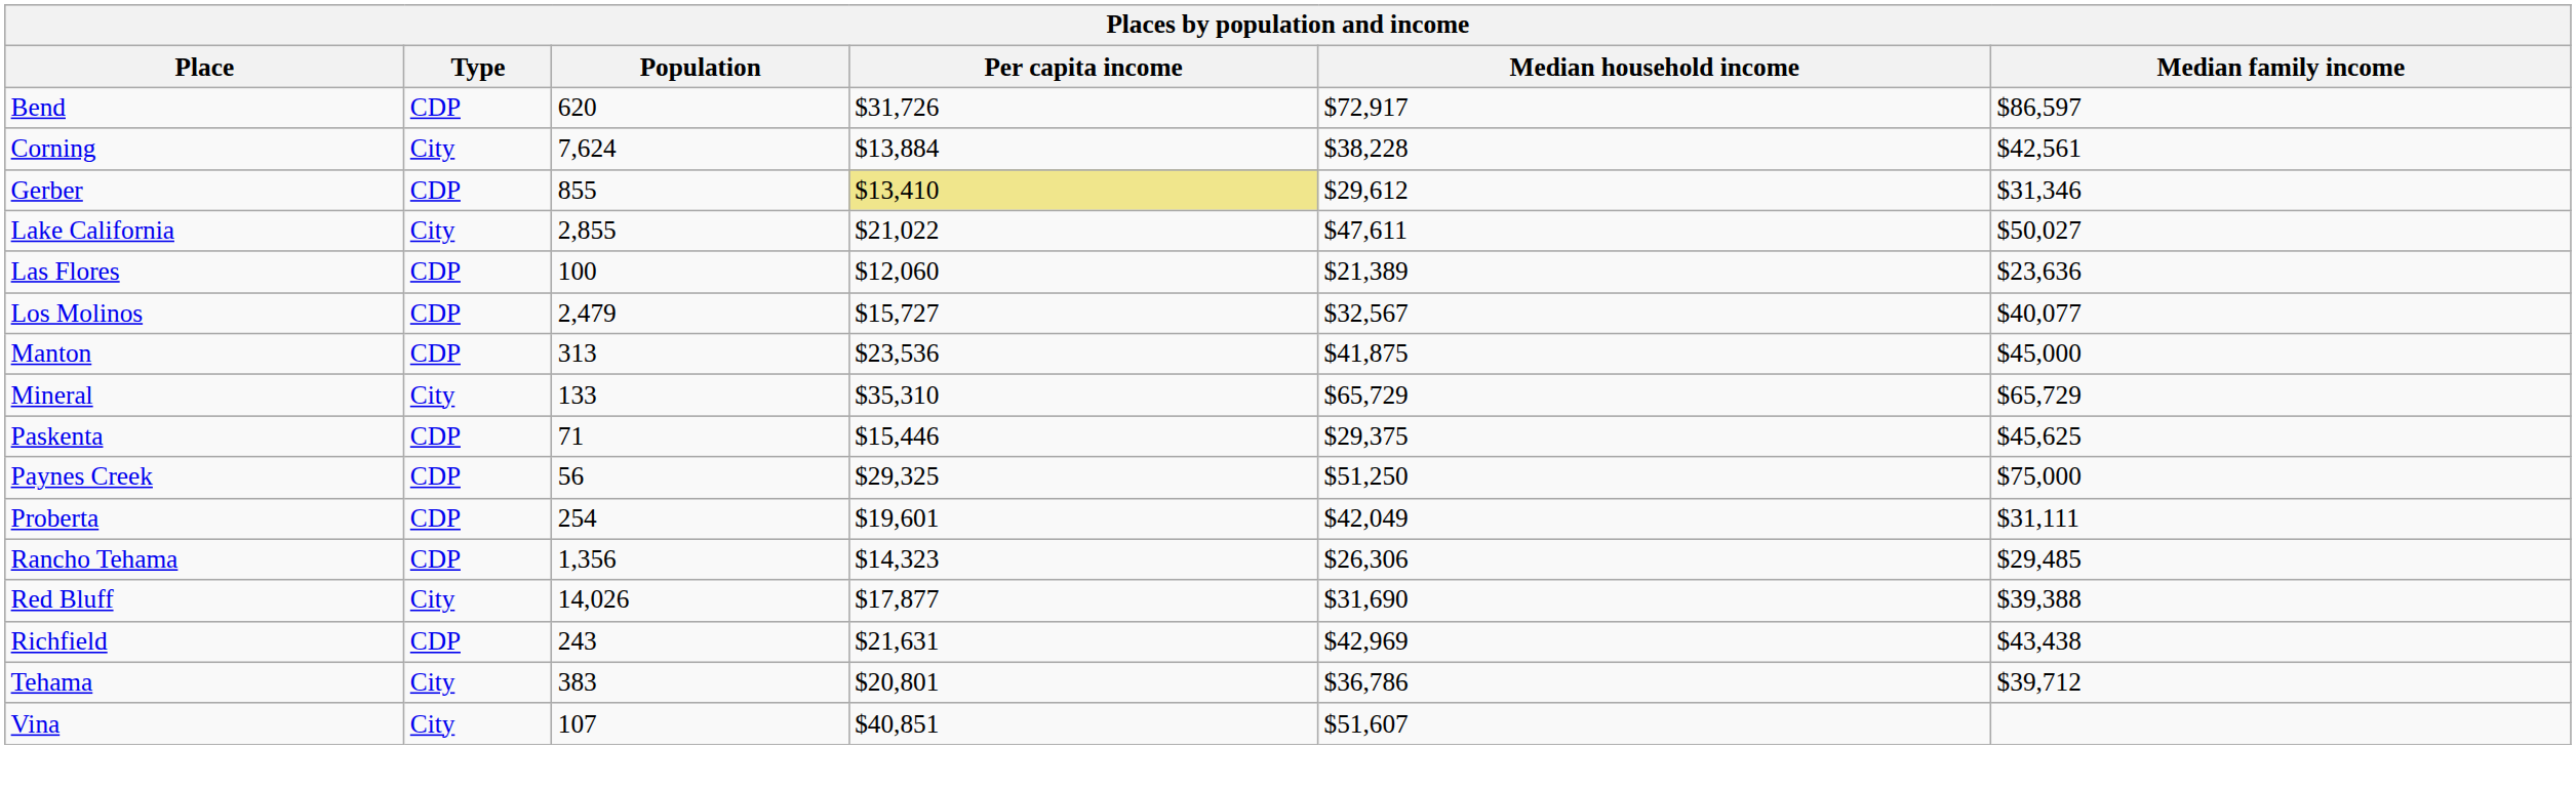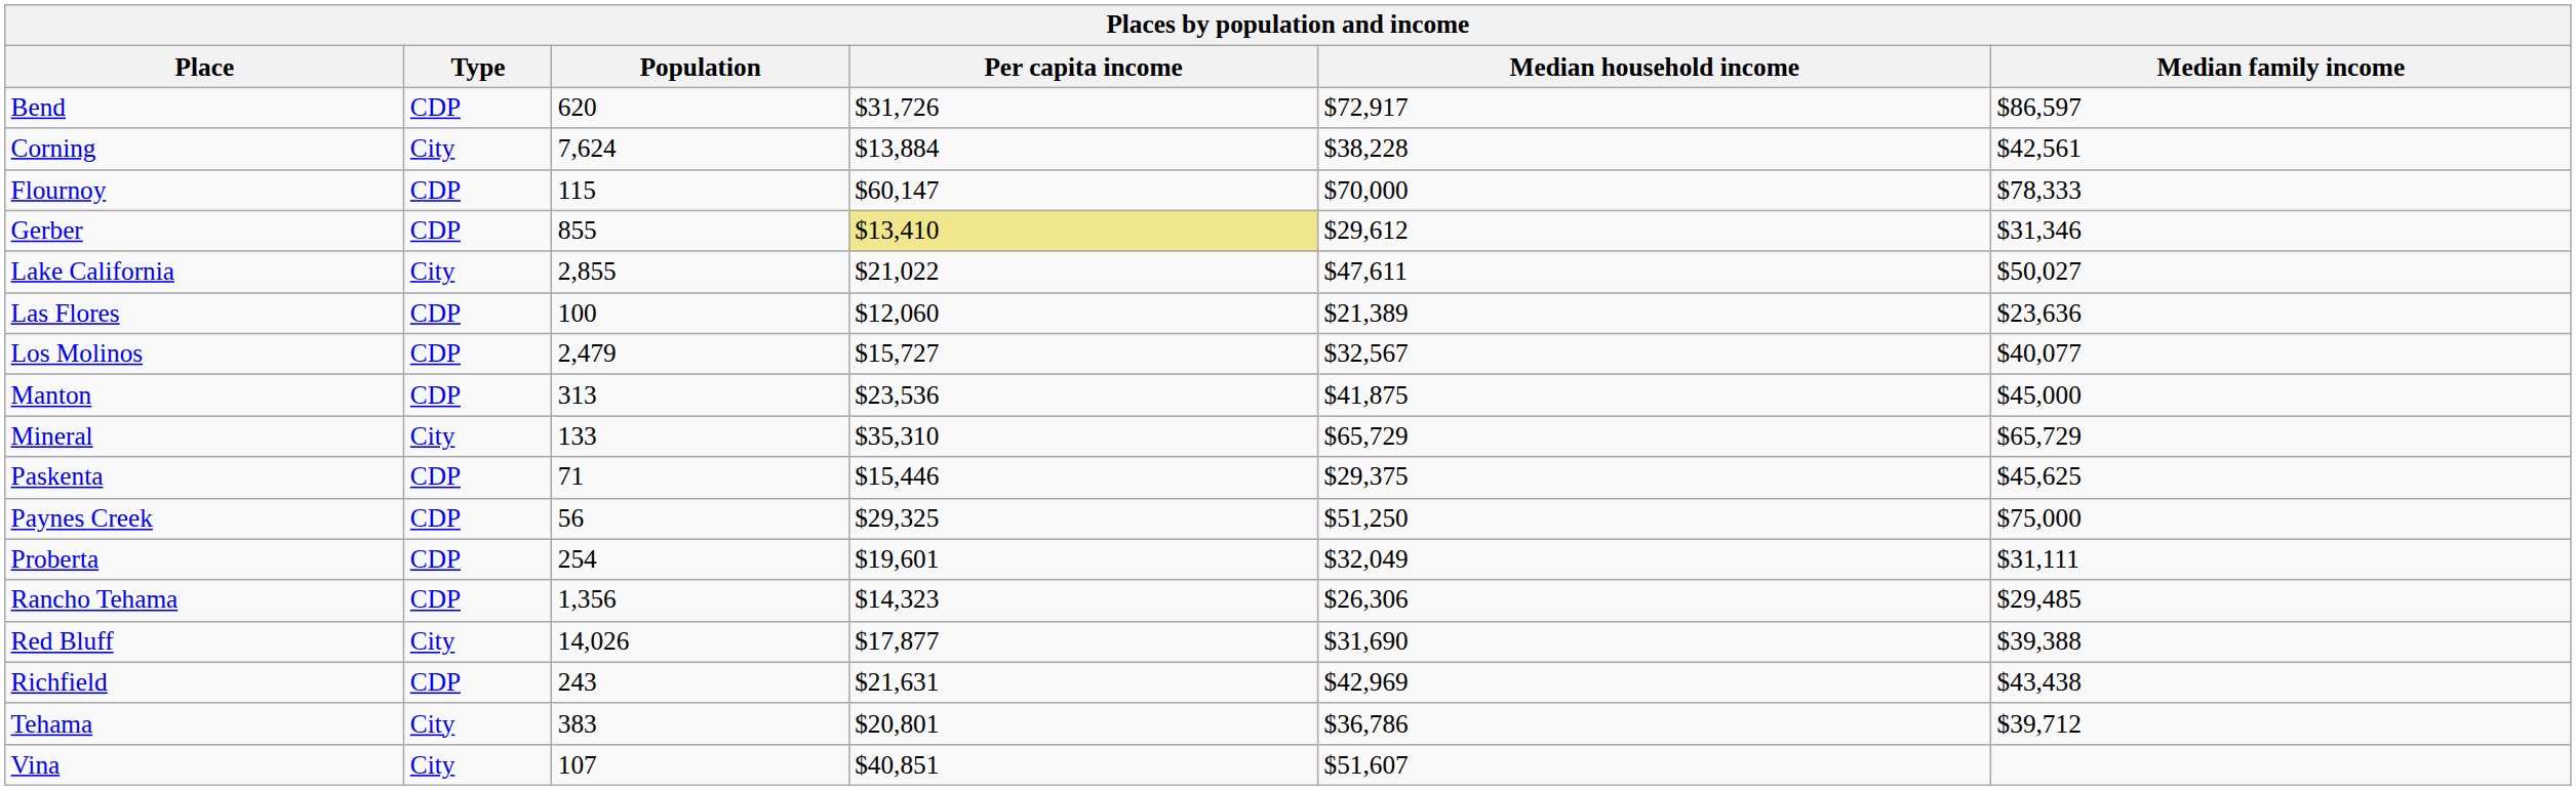+ row: Flournoy | CDP | 115 | $60,147 | $70,000 | $78,333
Proberta | Median household income: $42,049 -> $32,049
